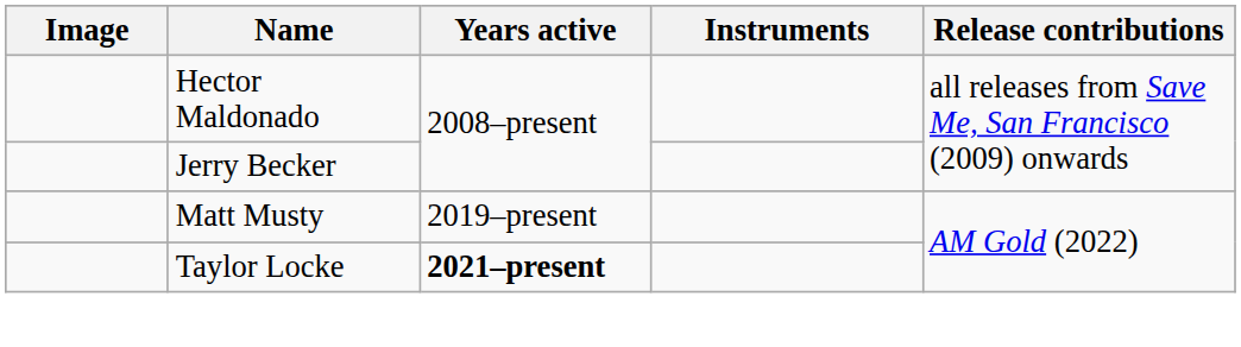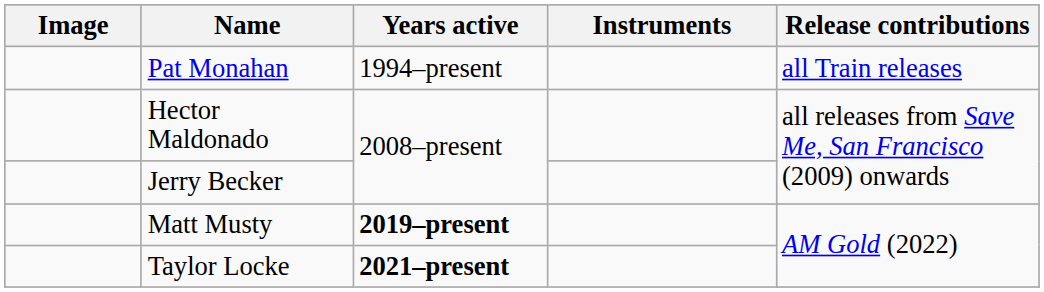+ row: Pat Monahan | 1994–present | all Train releases
Matt Musty | Years active: normal -> bold
